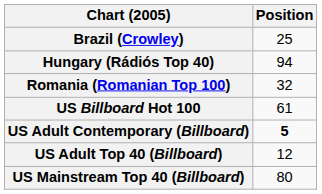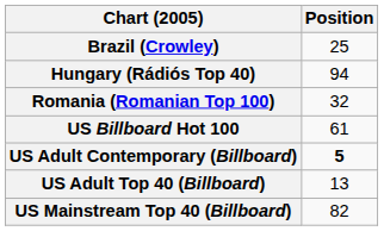US Adult Top 40 (Billboard) | Position: 12 -> 13
US Mainstream Top 40 (Billboard) | Position: 80 -> 82
